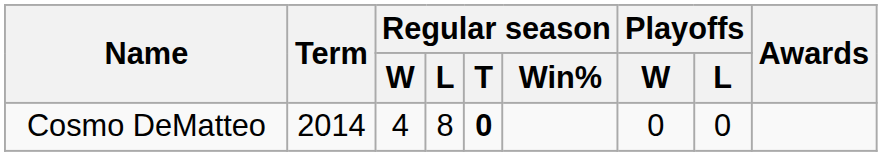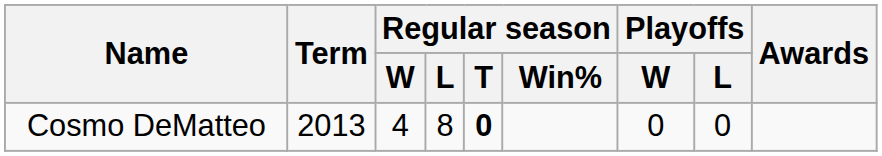Cosmo DeMatteo | Term: 2014 -> 2013
